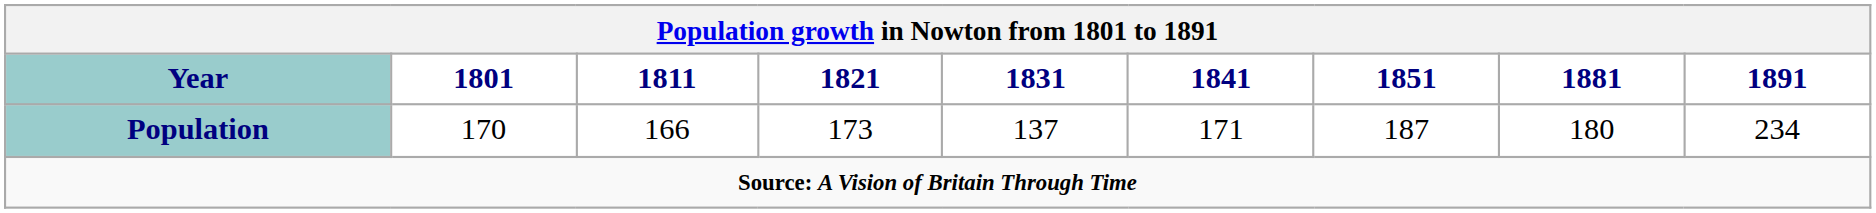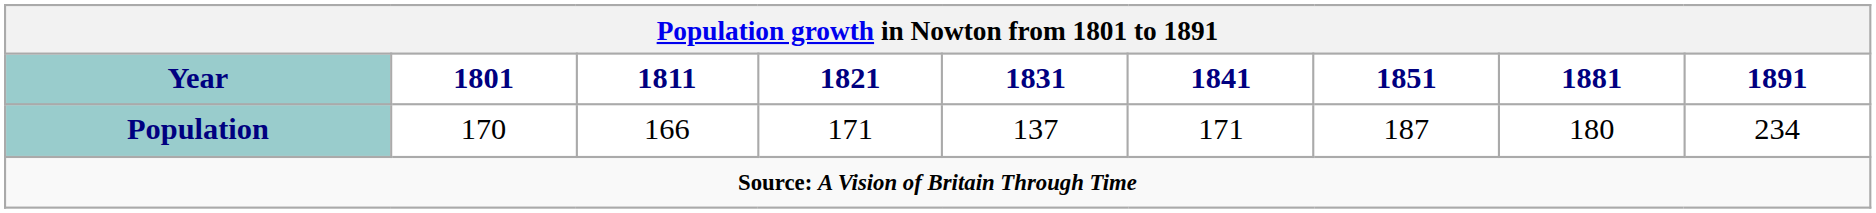Population | 1821: 173 -> 171
